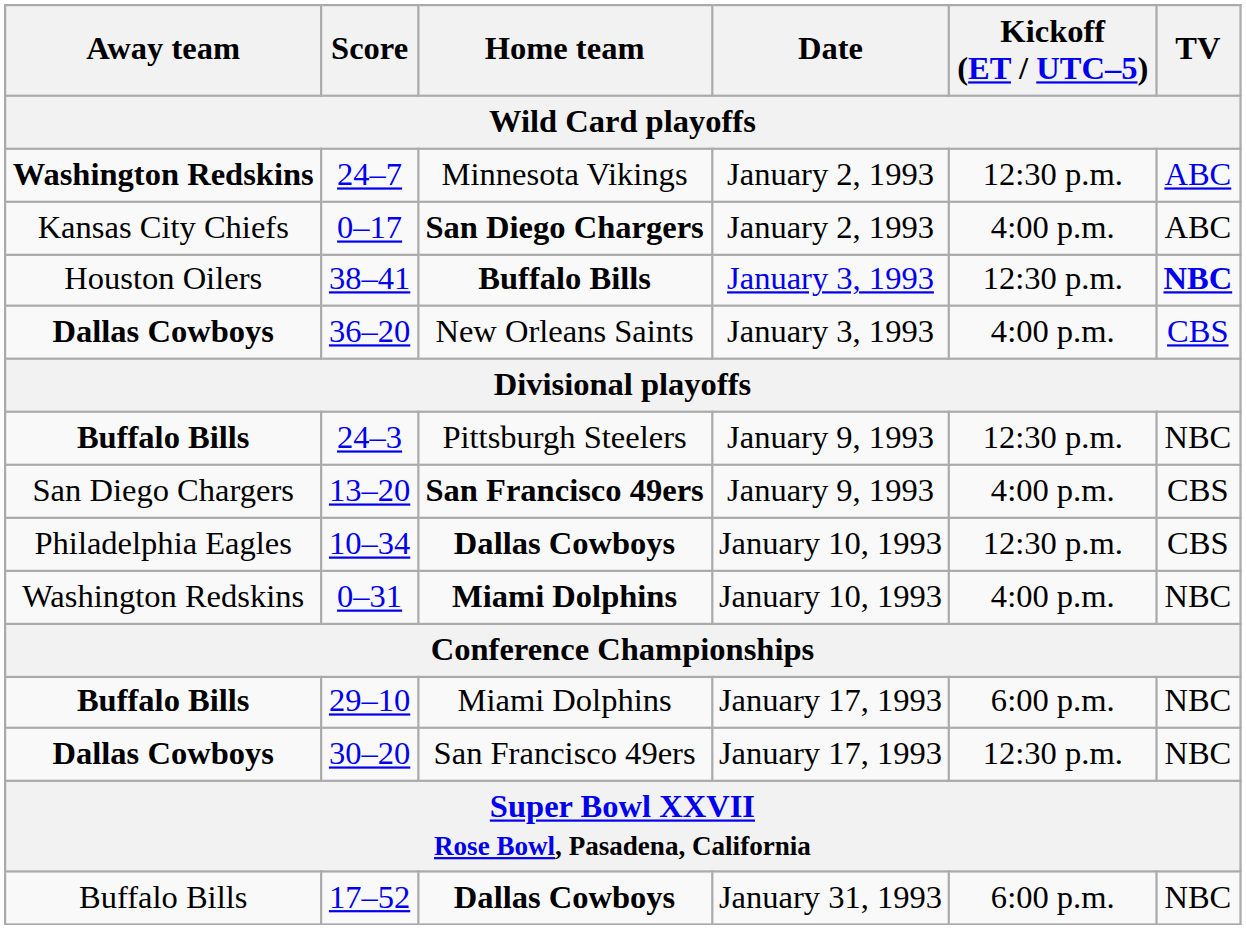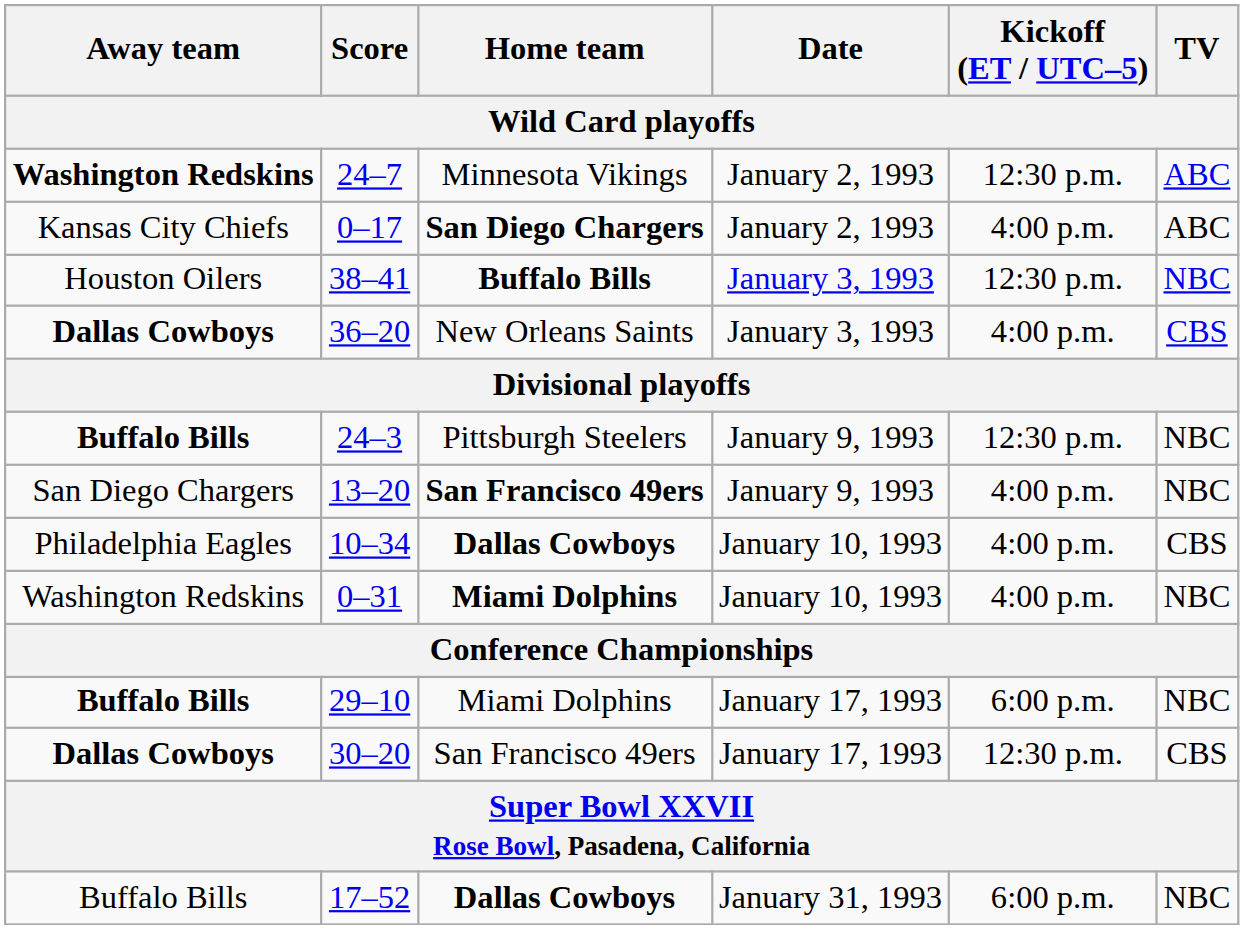38–41 | TV: bold -> normal
13–20 | TV: CBS -> NBC
10–34 | Kickoff (ET / UTC–5): 12:30 p.m. -> 4:00 p.m.
30–20 | TV: NBC -> CBS
